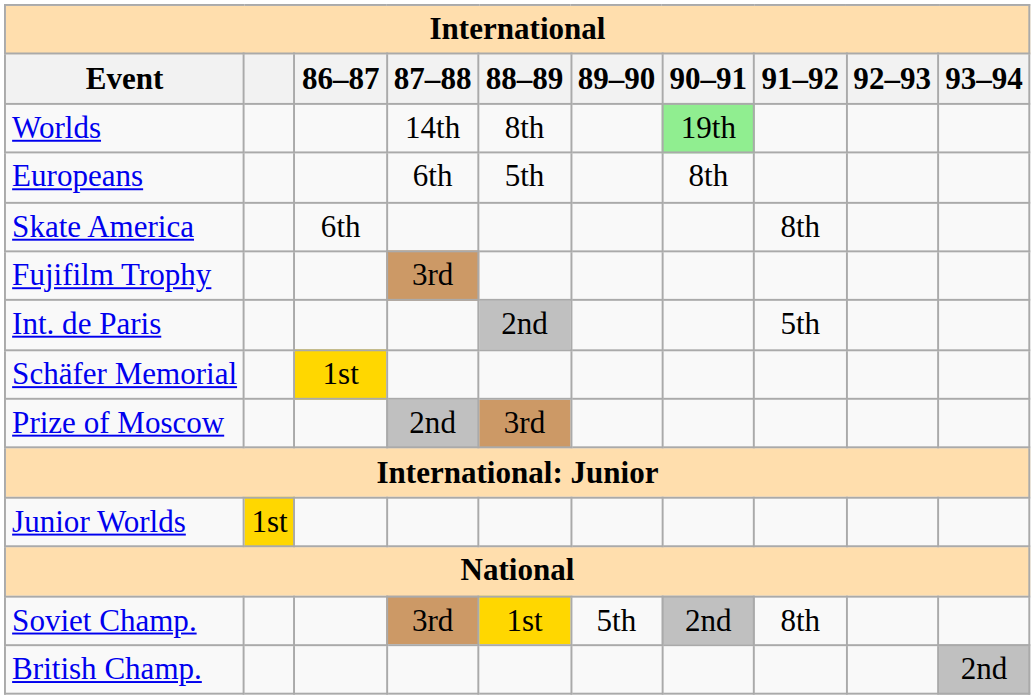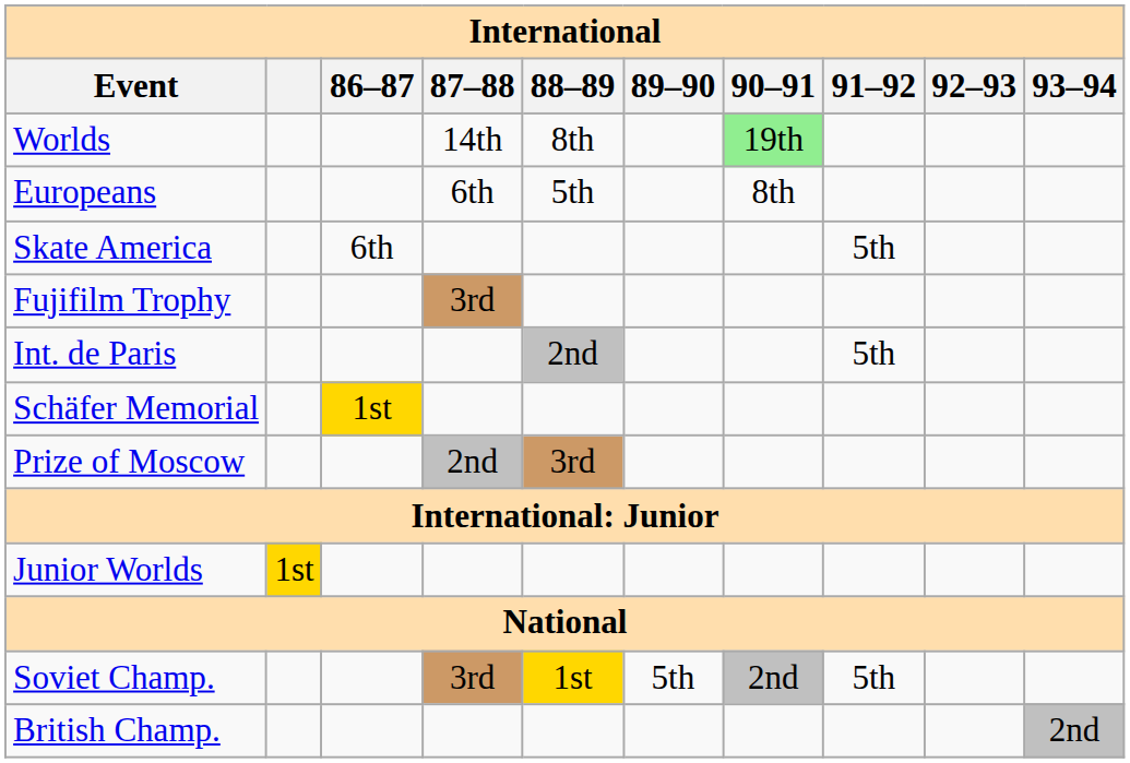Skate America | 91–92: 8th -> 5th
Soviet Champ. | 91–92: 8th -> 5th
